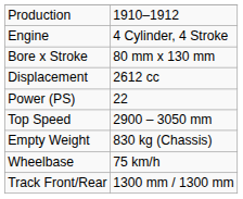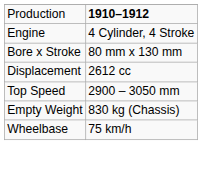Production | column 2: normal -> bold
- row: Power (PS) | 22
- row: Track Front/Rear | 1300 mm / 1300 mm
